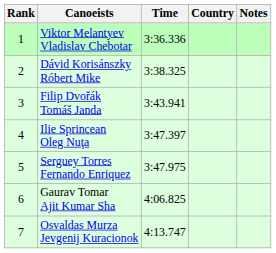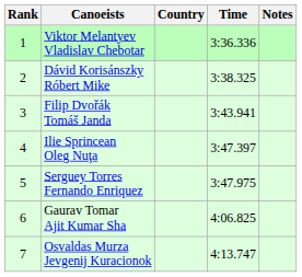columns swapped: Country <-> Time
